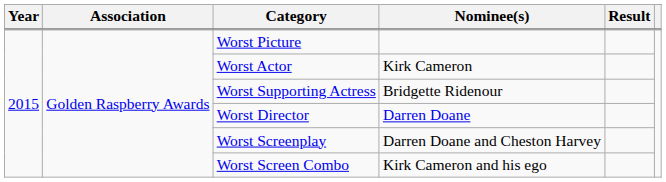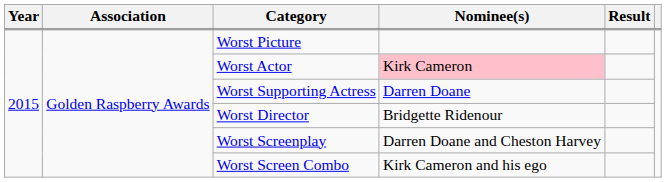Worst Actor | Nominee(s): no background -> pink background
Worst Supporting Actress | Nominee(s): Bridgette Ridenour -> Darren Doane
Worst Director | Nominee(s): Darren Doane -> Bridgette Ridenour
